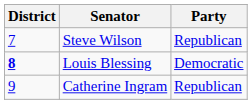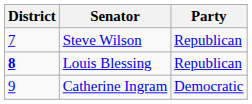Louis Blessing | Party: Democratic -> Republican
Catherine Ingram | Party: Republican -> Democratic
